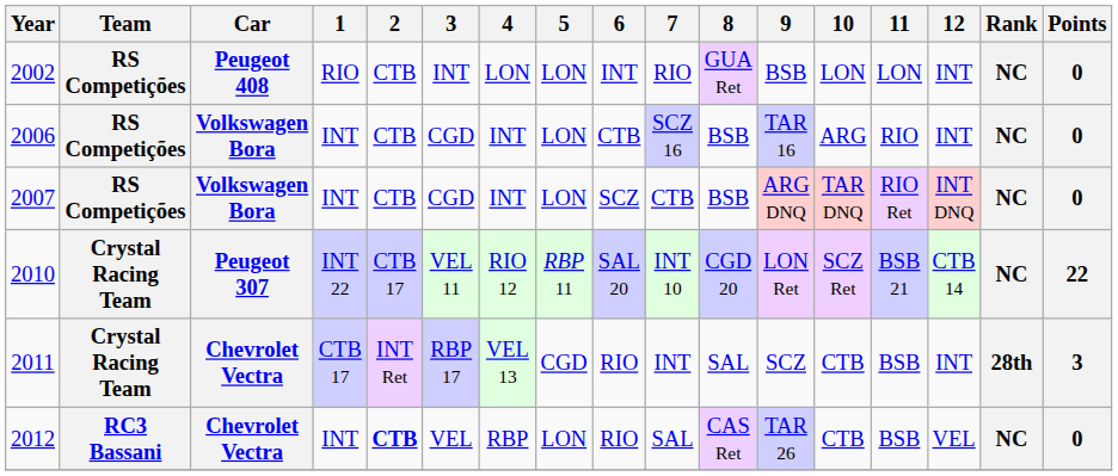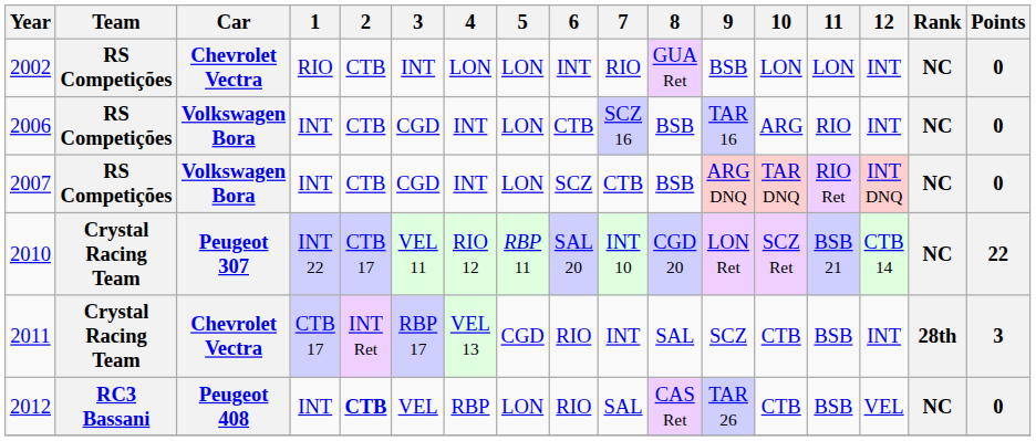2002 | Car: Peugeot 408 -> Chevrolet Vectra
2012 | Car: Chevrolet Vectra -> Peugeot 408
